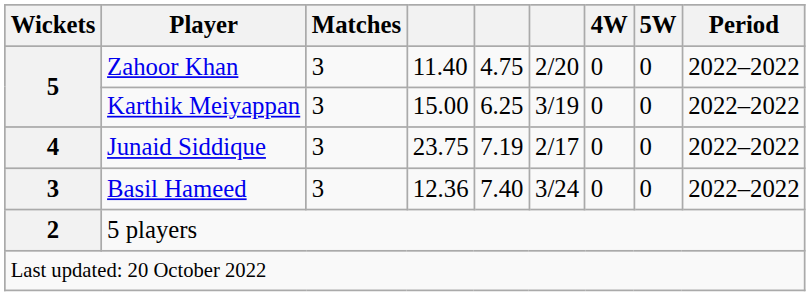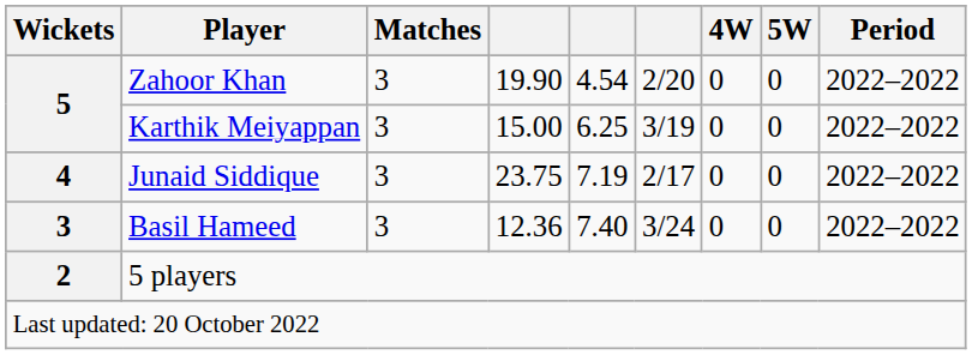Zahoor Khan | column 4: 11.40 -> 19.90
Zahoor Khan | column 5: 4.75 -> 4.54
